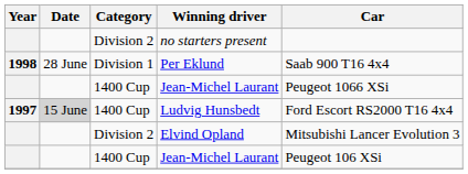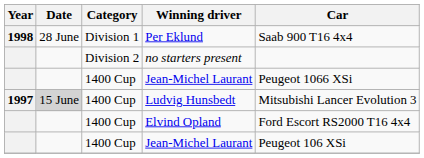rows swapped: Per Eklund <-> no starters present
Ludvig Hunsbedt | Car: Ford Escort RS2000 T16 4x4 -> Mitsubishi Lancer Evolution 3
Elvind Opland | Category: Division 2 -> 1400 Cup
Elvind Opland | Car: Mitsubishi Lancer Evolution 3 -> Ford Escort RS2000 T16 4x4
